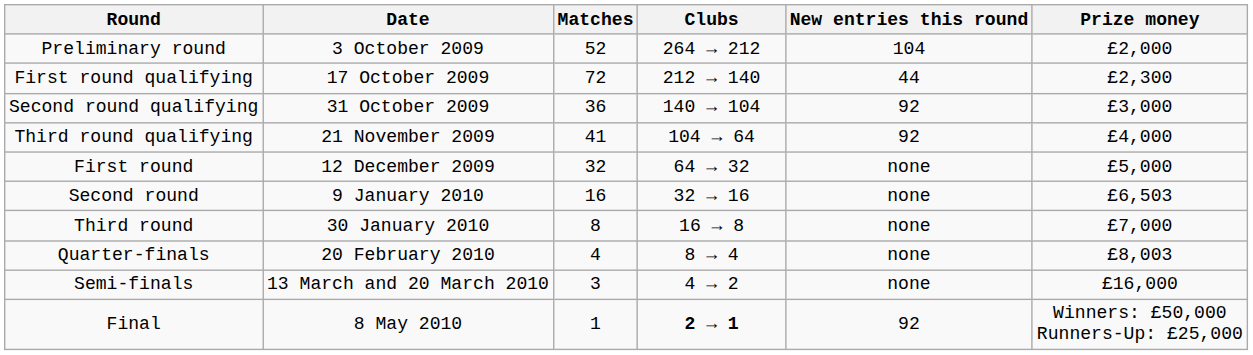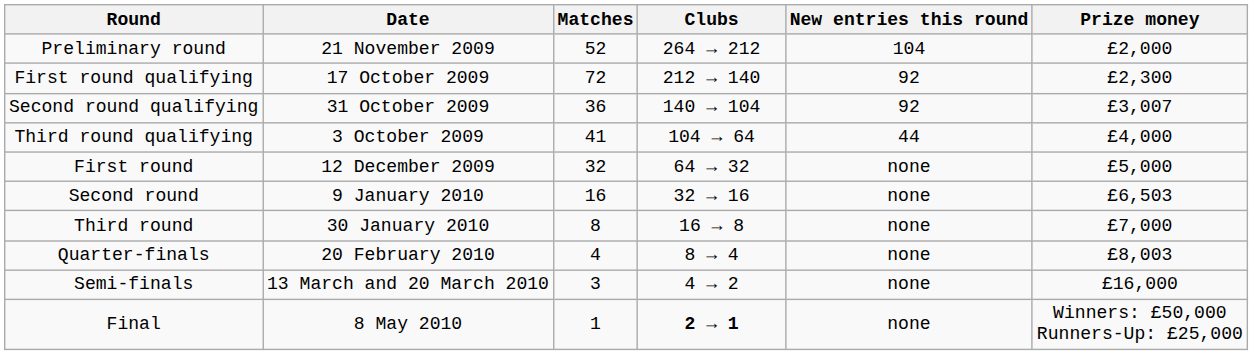Preliminary round | Date: 3 October 2009 -> 21 November 2009
First round qualifying | New entries this round: 44 -> 92
Second round qualifying | Prize money: £3,000 -> £3,007
Third round qualifying | Date: 21 November 2009 -> 3 October 2009
Third round qualifying | New entries this round: 92 -> 44
Final | New entries this round: 92 -> none
